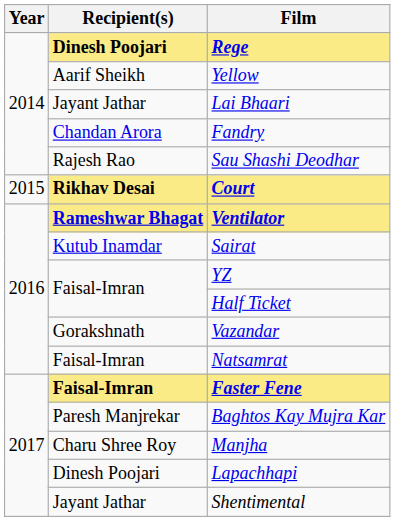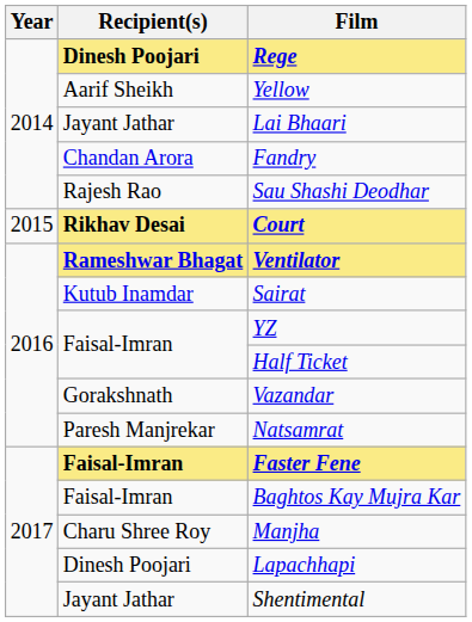Natsamrat | Recipient(s): Faisal-Imran -> Paresh Manjrekar
Baghtos Kay Mujra Kar | Recipient(s): Paresh Manjrekar -> Faisal-Imran
